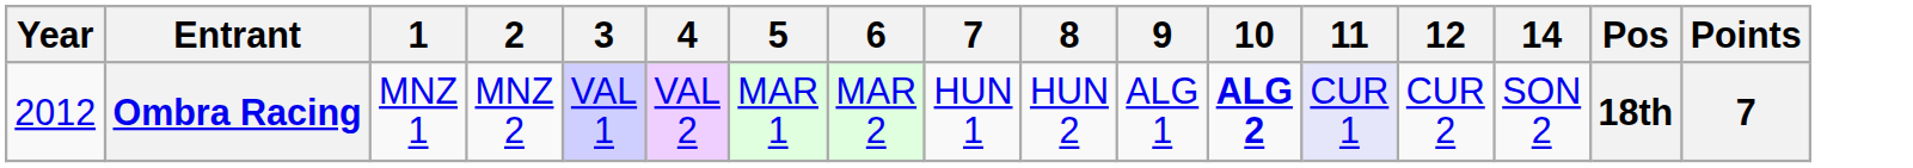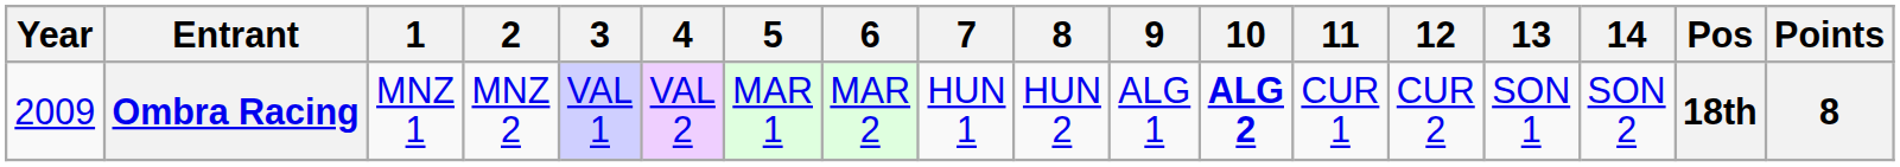+ column: 13 | SON 1
Ombra Racing | Year: 2012 -> 2009
Ombra Racing | 11: lavender background -> no background
Ombra Racing | Points: 7 -> 8
